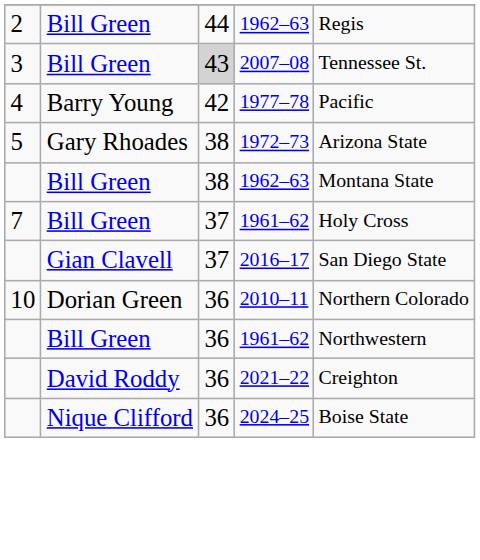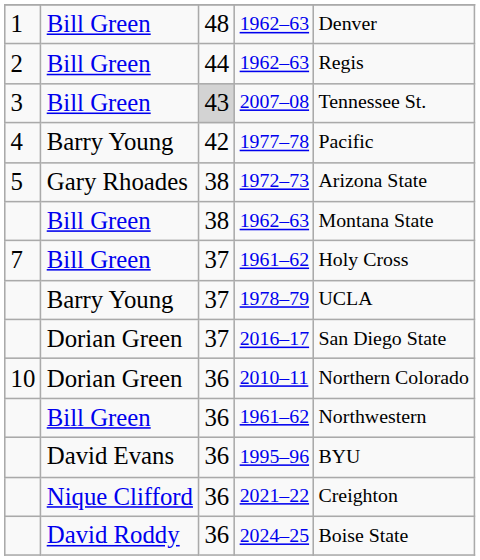+ row: 1 | Bill Green | 48 | 1962–63 | Denver
+ row: Barry Young | 37 | 1978–79 | UCLA
2016–17 | column 2: Gian Clavell -> Dorian Green
+ row: David Evans | 36 | 1995–96 | BYU
2021–22 | column 2: David Roddy -> Nique Clifford
2024–25 | column 2: Nique Clifford -> David Roddy
